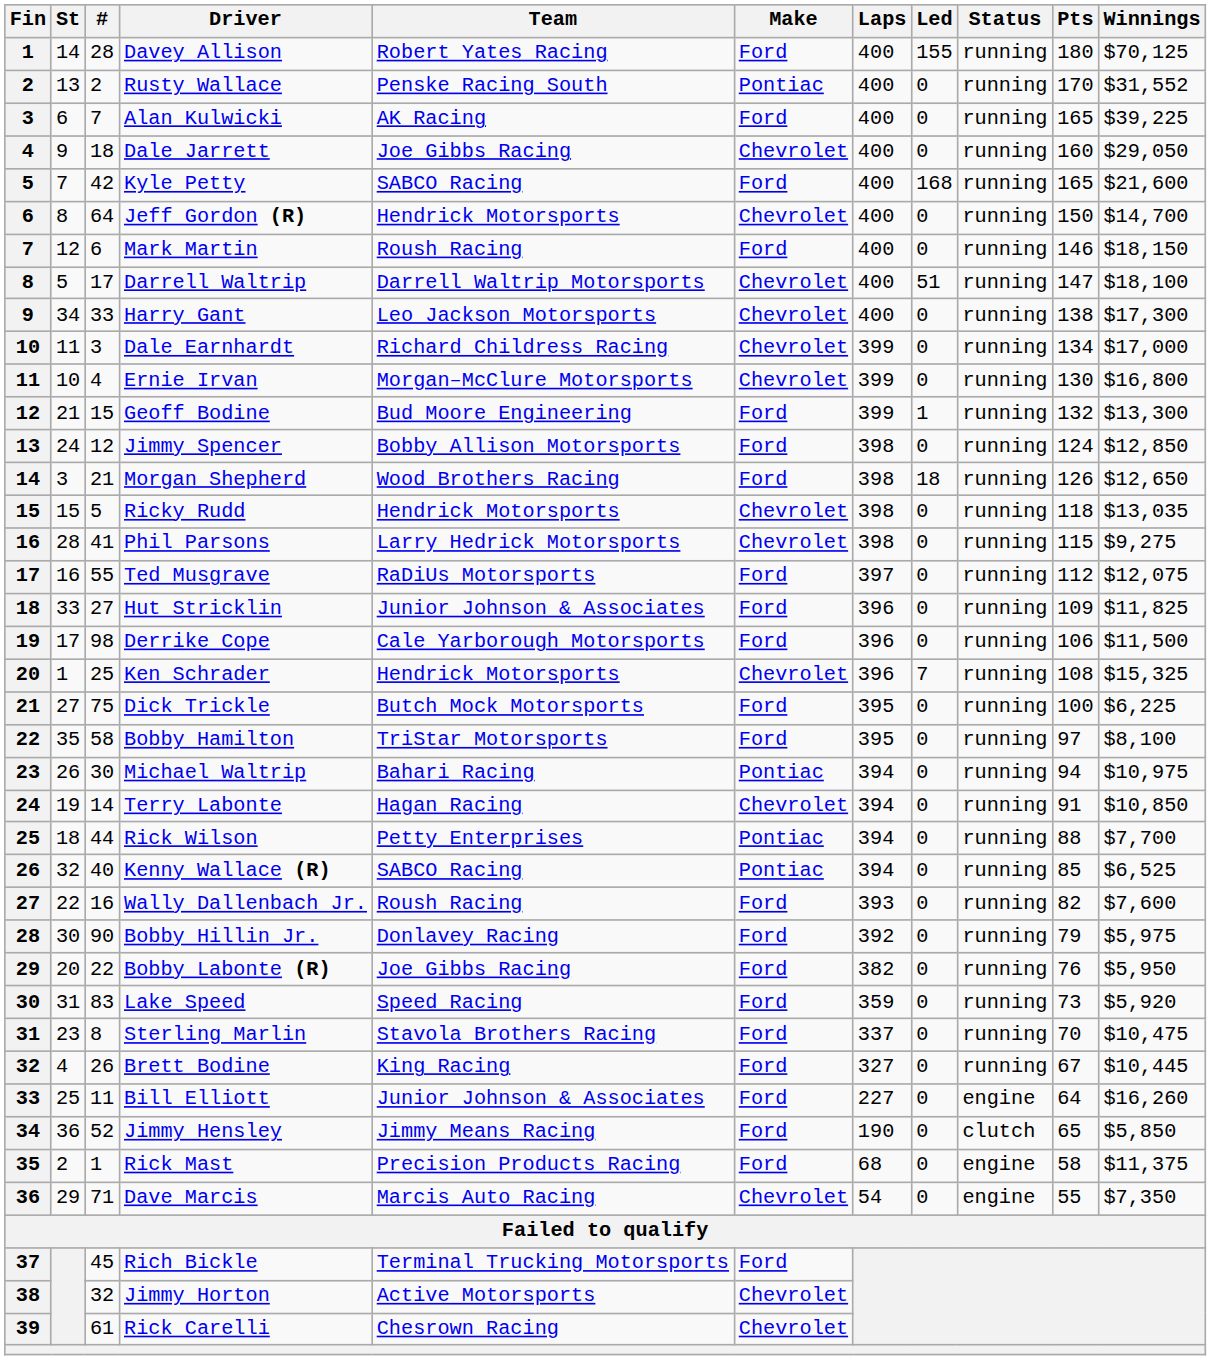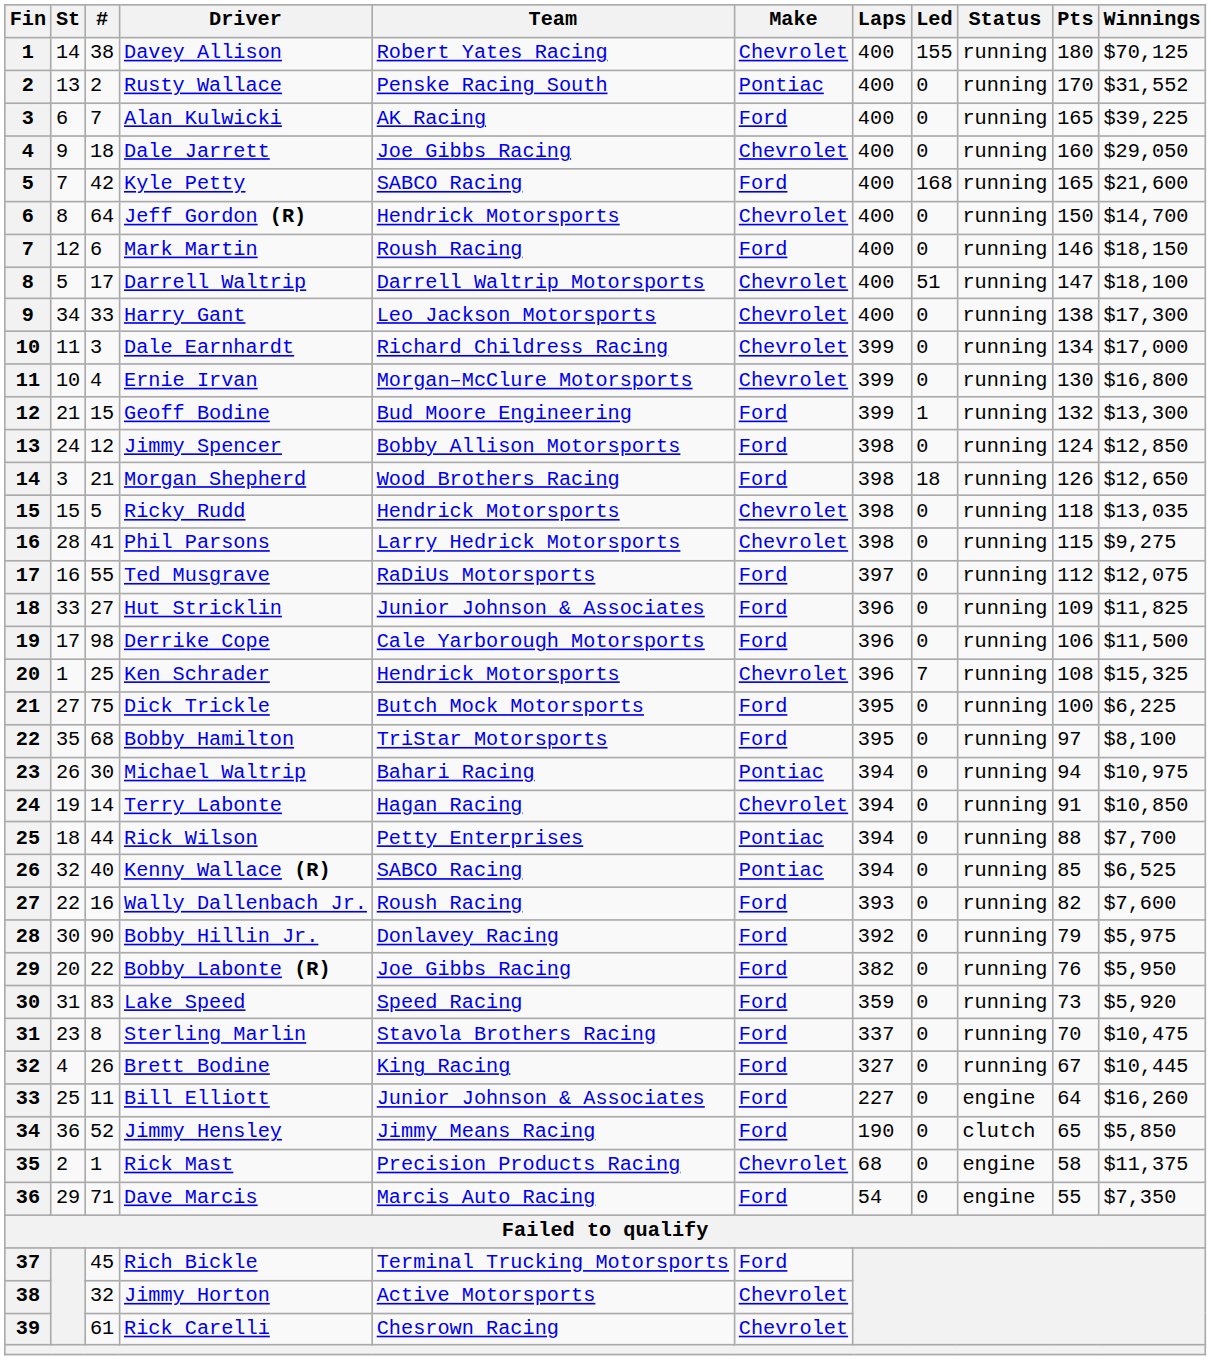Davey Allison | #: 28 -> 38
Davey Allison | Make: Ford -> Chevrolet
Bobby Hamilton | #: 58 -> 68
Rick Mast | Make: Ford -> Chevrolet
Dave Marcis | Make: Chevrolet -> Ford
